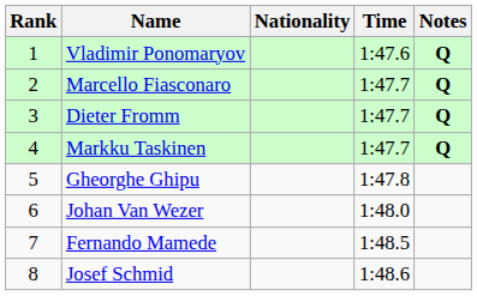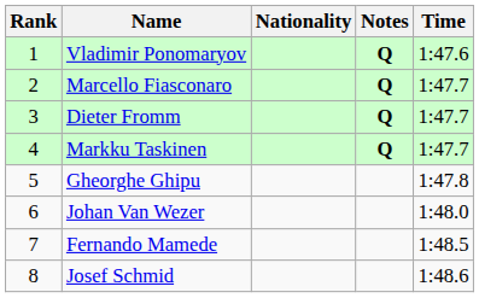columns swapped: Time <-> Notes
